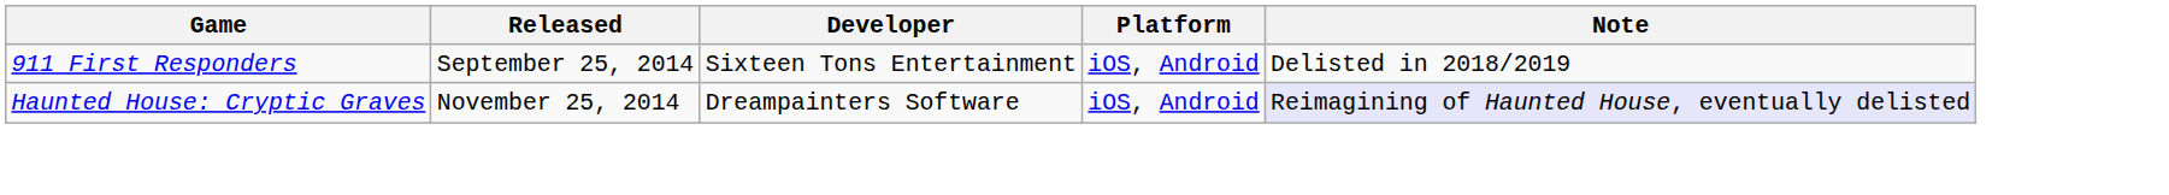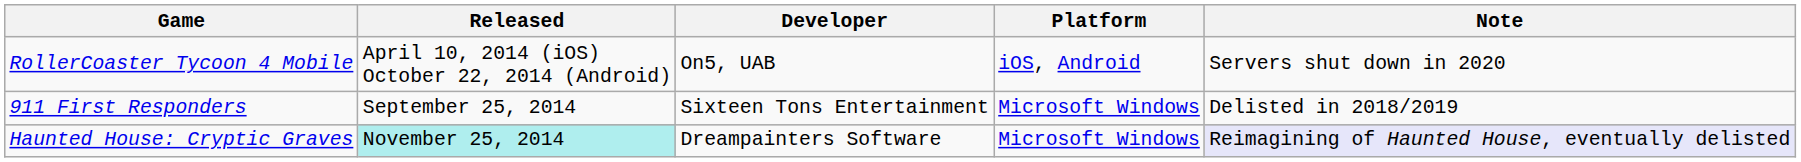+ row: RollerCoaster Tycoon 4 Mobile | April 10, 2014 (iOS) October 22, 2014 (Android) | On5, UAB | iOS, Android | Servers shut down in 2020
911 First Responders | Platform: iOS, Android -> Microsoft Windows
Haunted House: Cryptic Graves | Released: no background -> paleturquoise background
Haunted House: Cryptic Graves | Platform: iOS, Android -> Microsoft Windows
